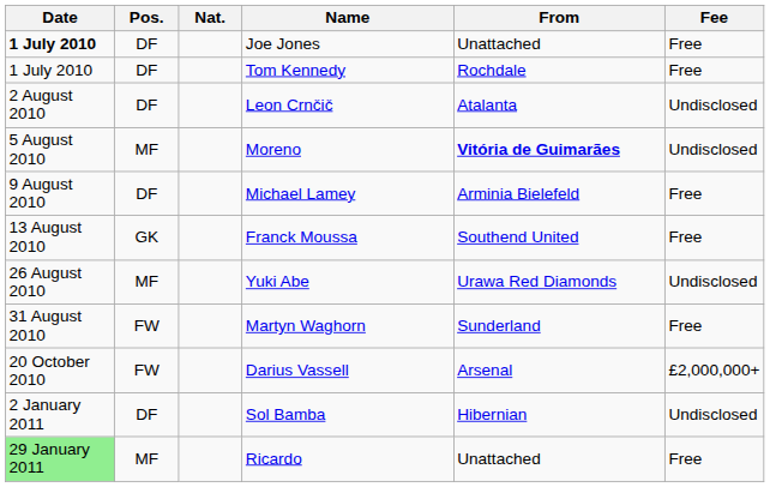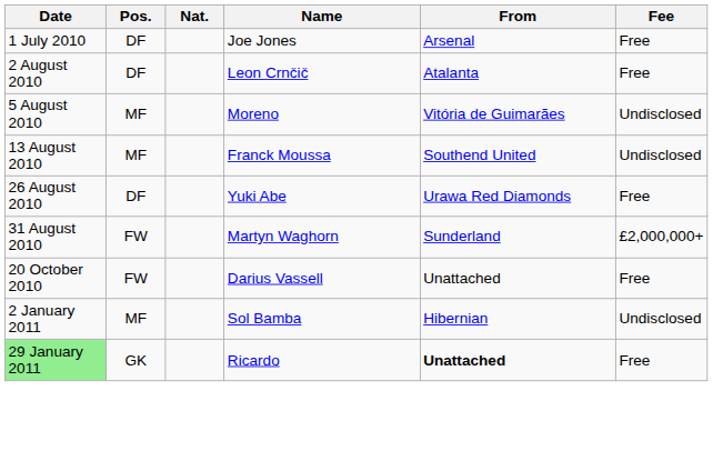Joe Jones | Date: bold -> normal
Joe Jones | From: Unattached -> Arsenal
- row: 1 July 2010 | DF | Tom Kennedy | Rochdale | Free
Leon Crnčič | Fee: Undisclosed -> Free
Moreno | From: bold -> normal
- row: 9 August 2010 | DF | Michael Lamey | Arminia Bielefeld | Free
Franck Moussa | Pos.: GK -> MF
Franck Moussa | Fee: Free -> Undisclosed
Yuki Abe | Pos.: MF -> DF
Yuki Abe | Fee: Undisclosed -> Free
Martyn Waghorn | Fee: Free -> £2,000,000+
Darius Vassell | From: Arsenal -> Unattached
Darius Vassell | Fee: £2,000,000+ -> Free
Sol Bamba | Pos.: DF -> MF
Ricardo | Pos.: MF -> GK
Ricardo | From: normal -> bold
